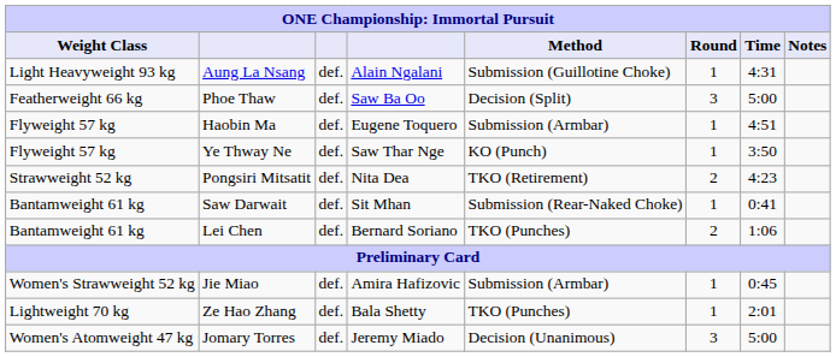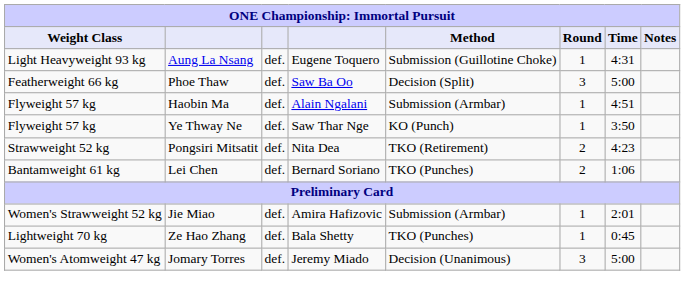Aung La Nsang | column 4: Alain Ngalani -> Eugene Toquero
Haobin Ma | column 4: Eugene Toquero -> Alain Ngalani
- row: Bantamweight 61 kg | Saw Darwait | def. | Sit Mhan | Submission (Rear-Naked Choke) | 1 | 0:41
Jie Miao | Time: 0:45 -> 2:01
Ze Hao Zhang | Time: 2:01 -> 0:45
